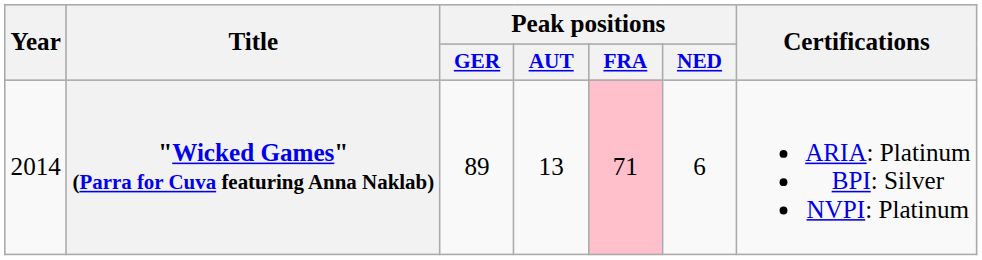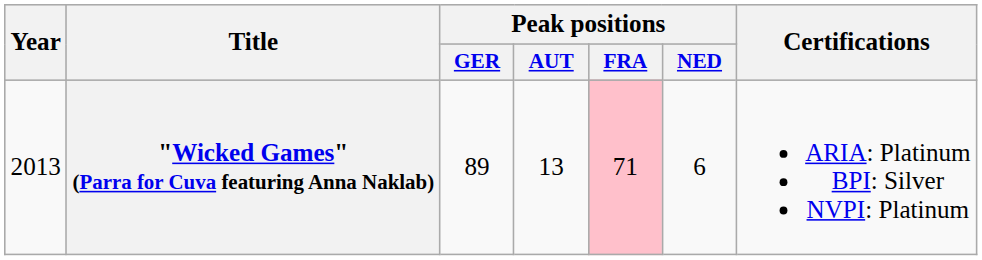"Wicked Games" (Parra for Cuva featuring Anna Naklab) | Year: 2014 -> 2013
